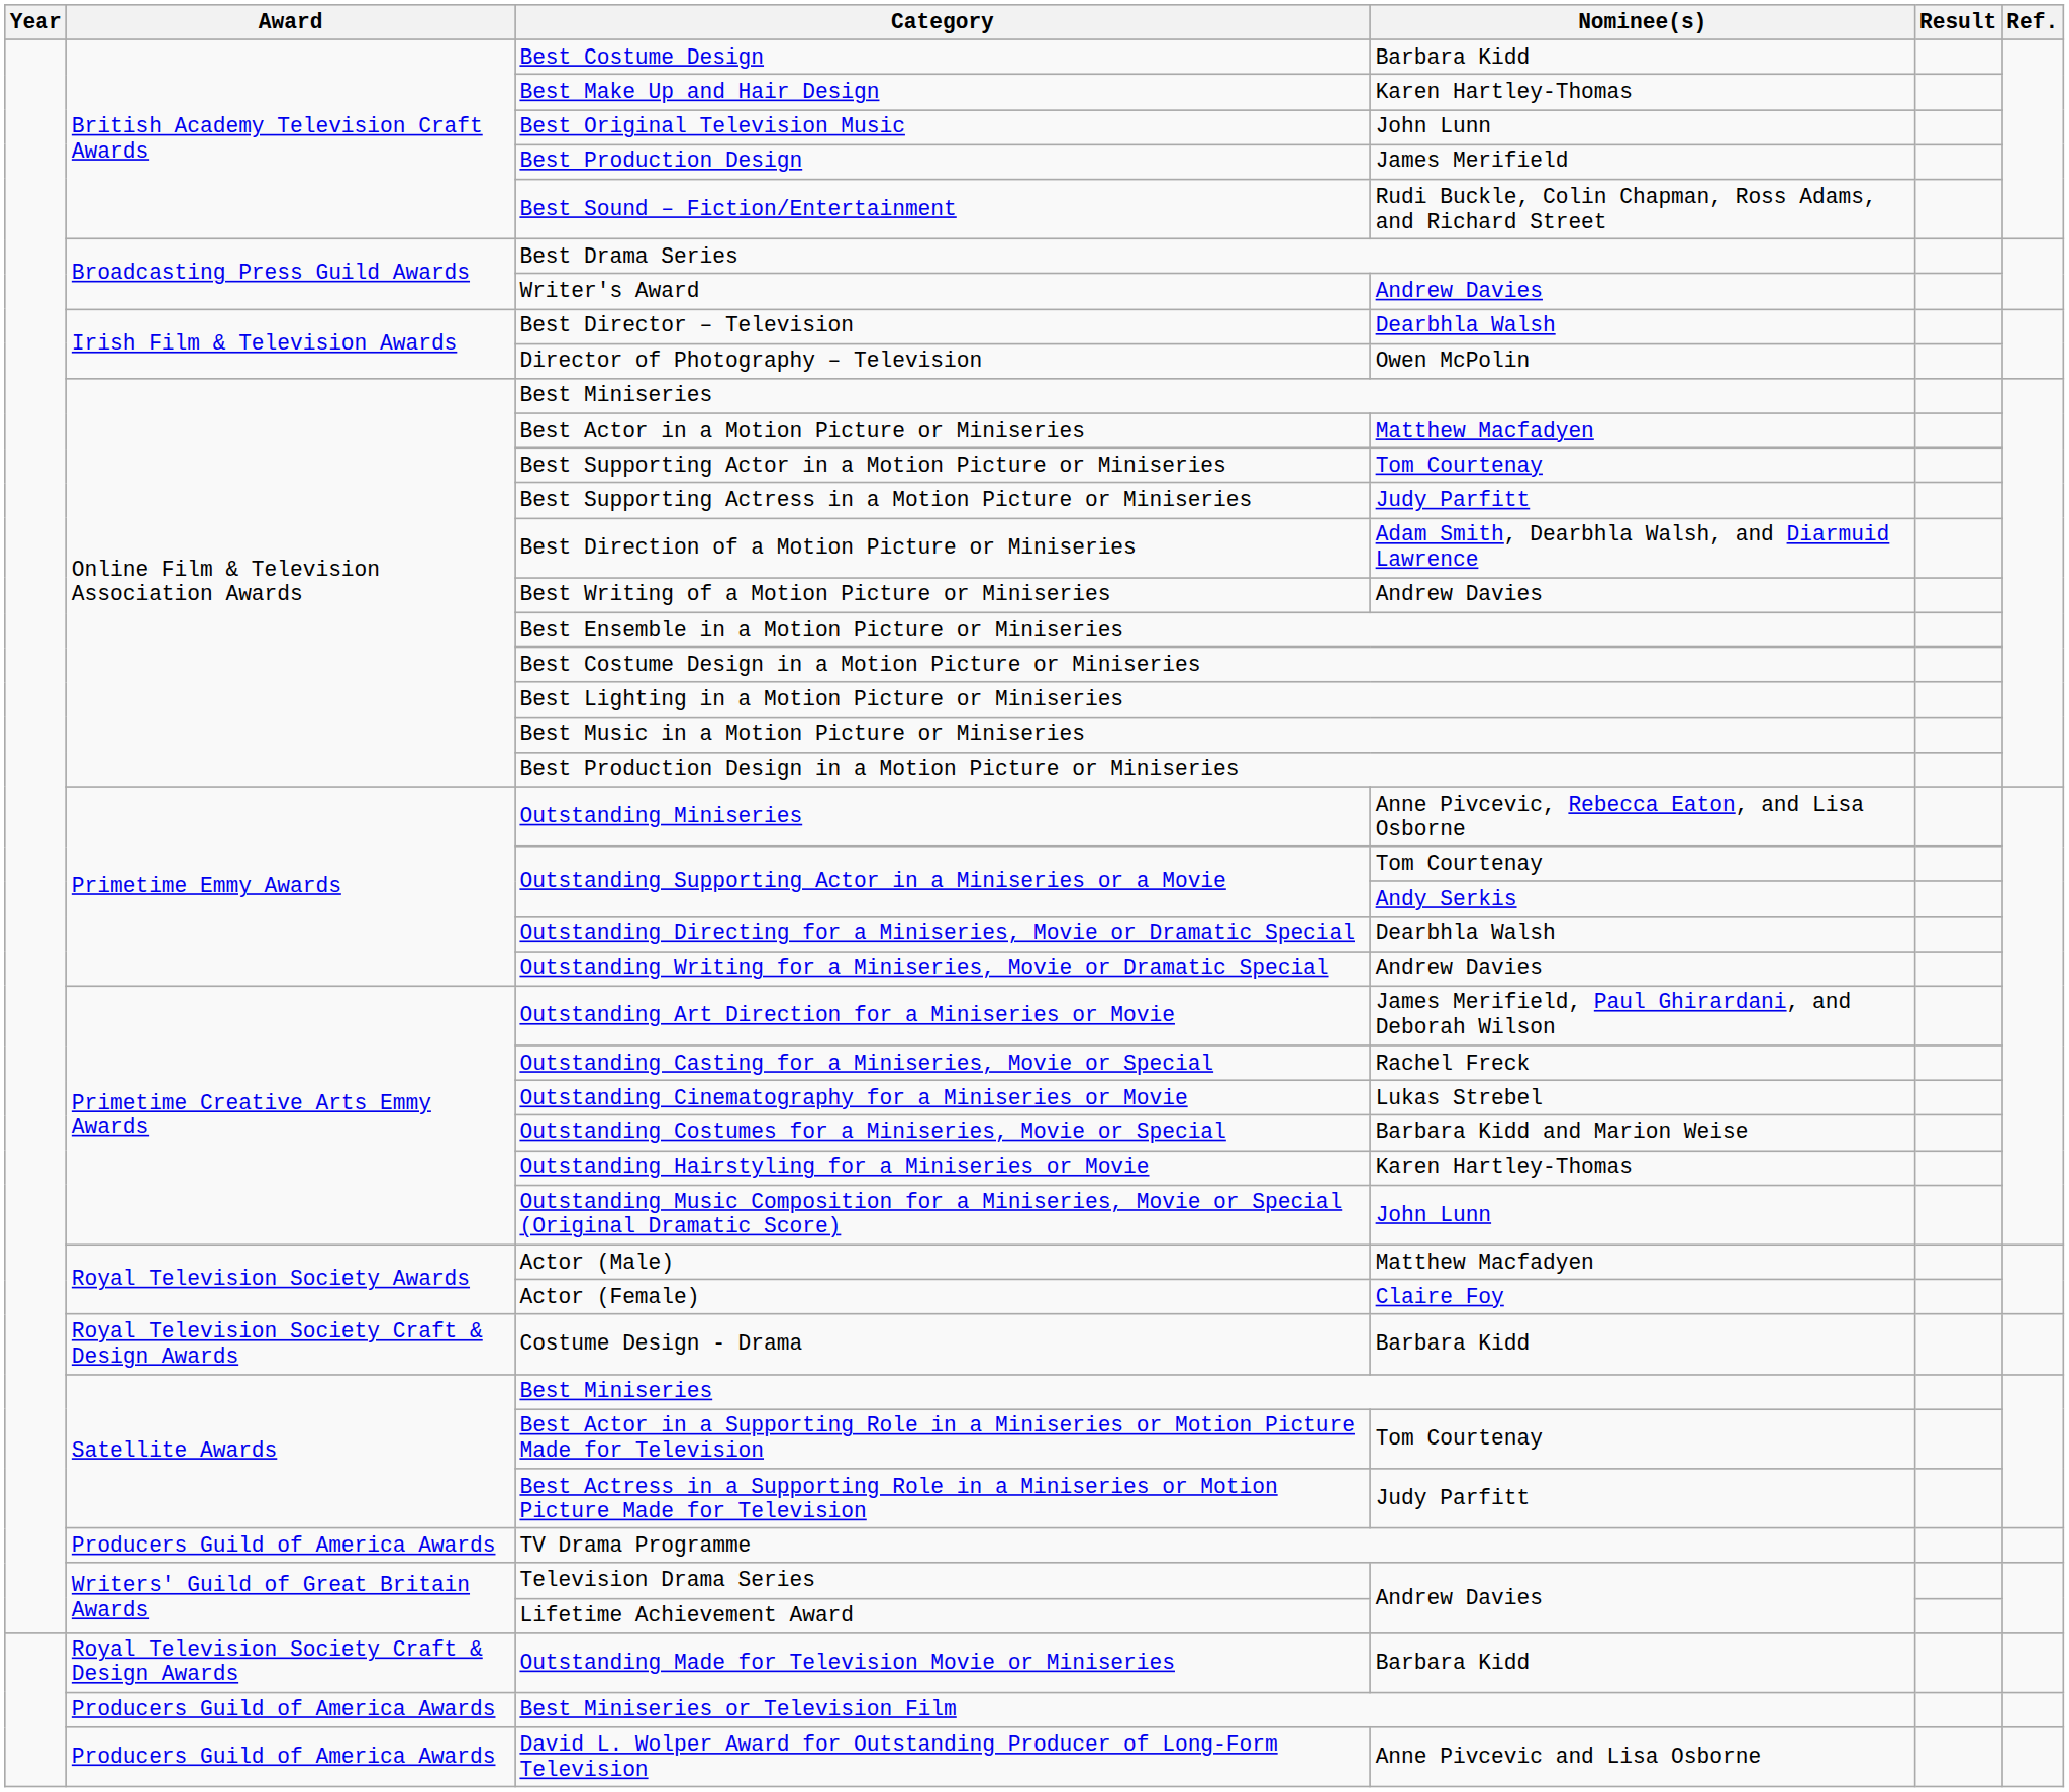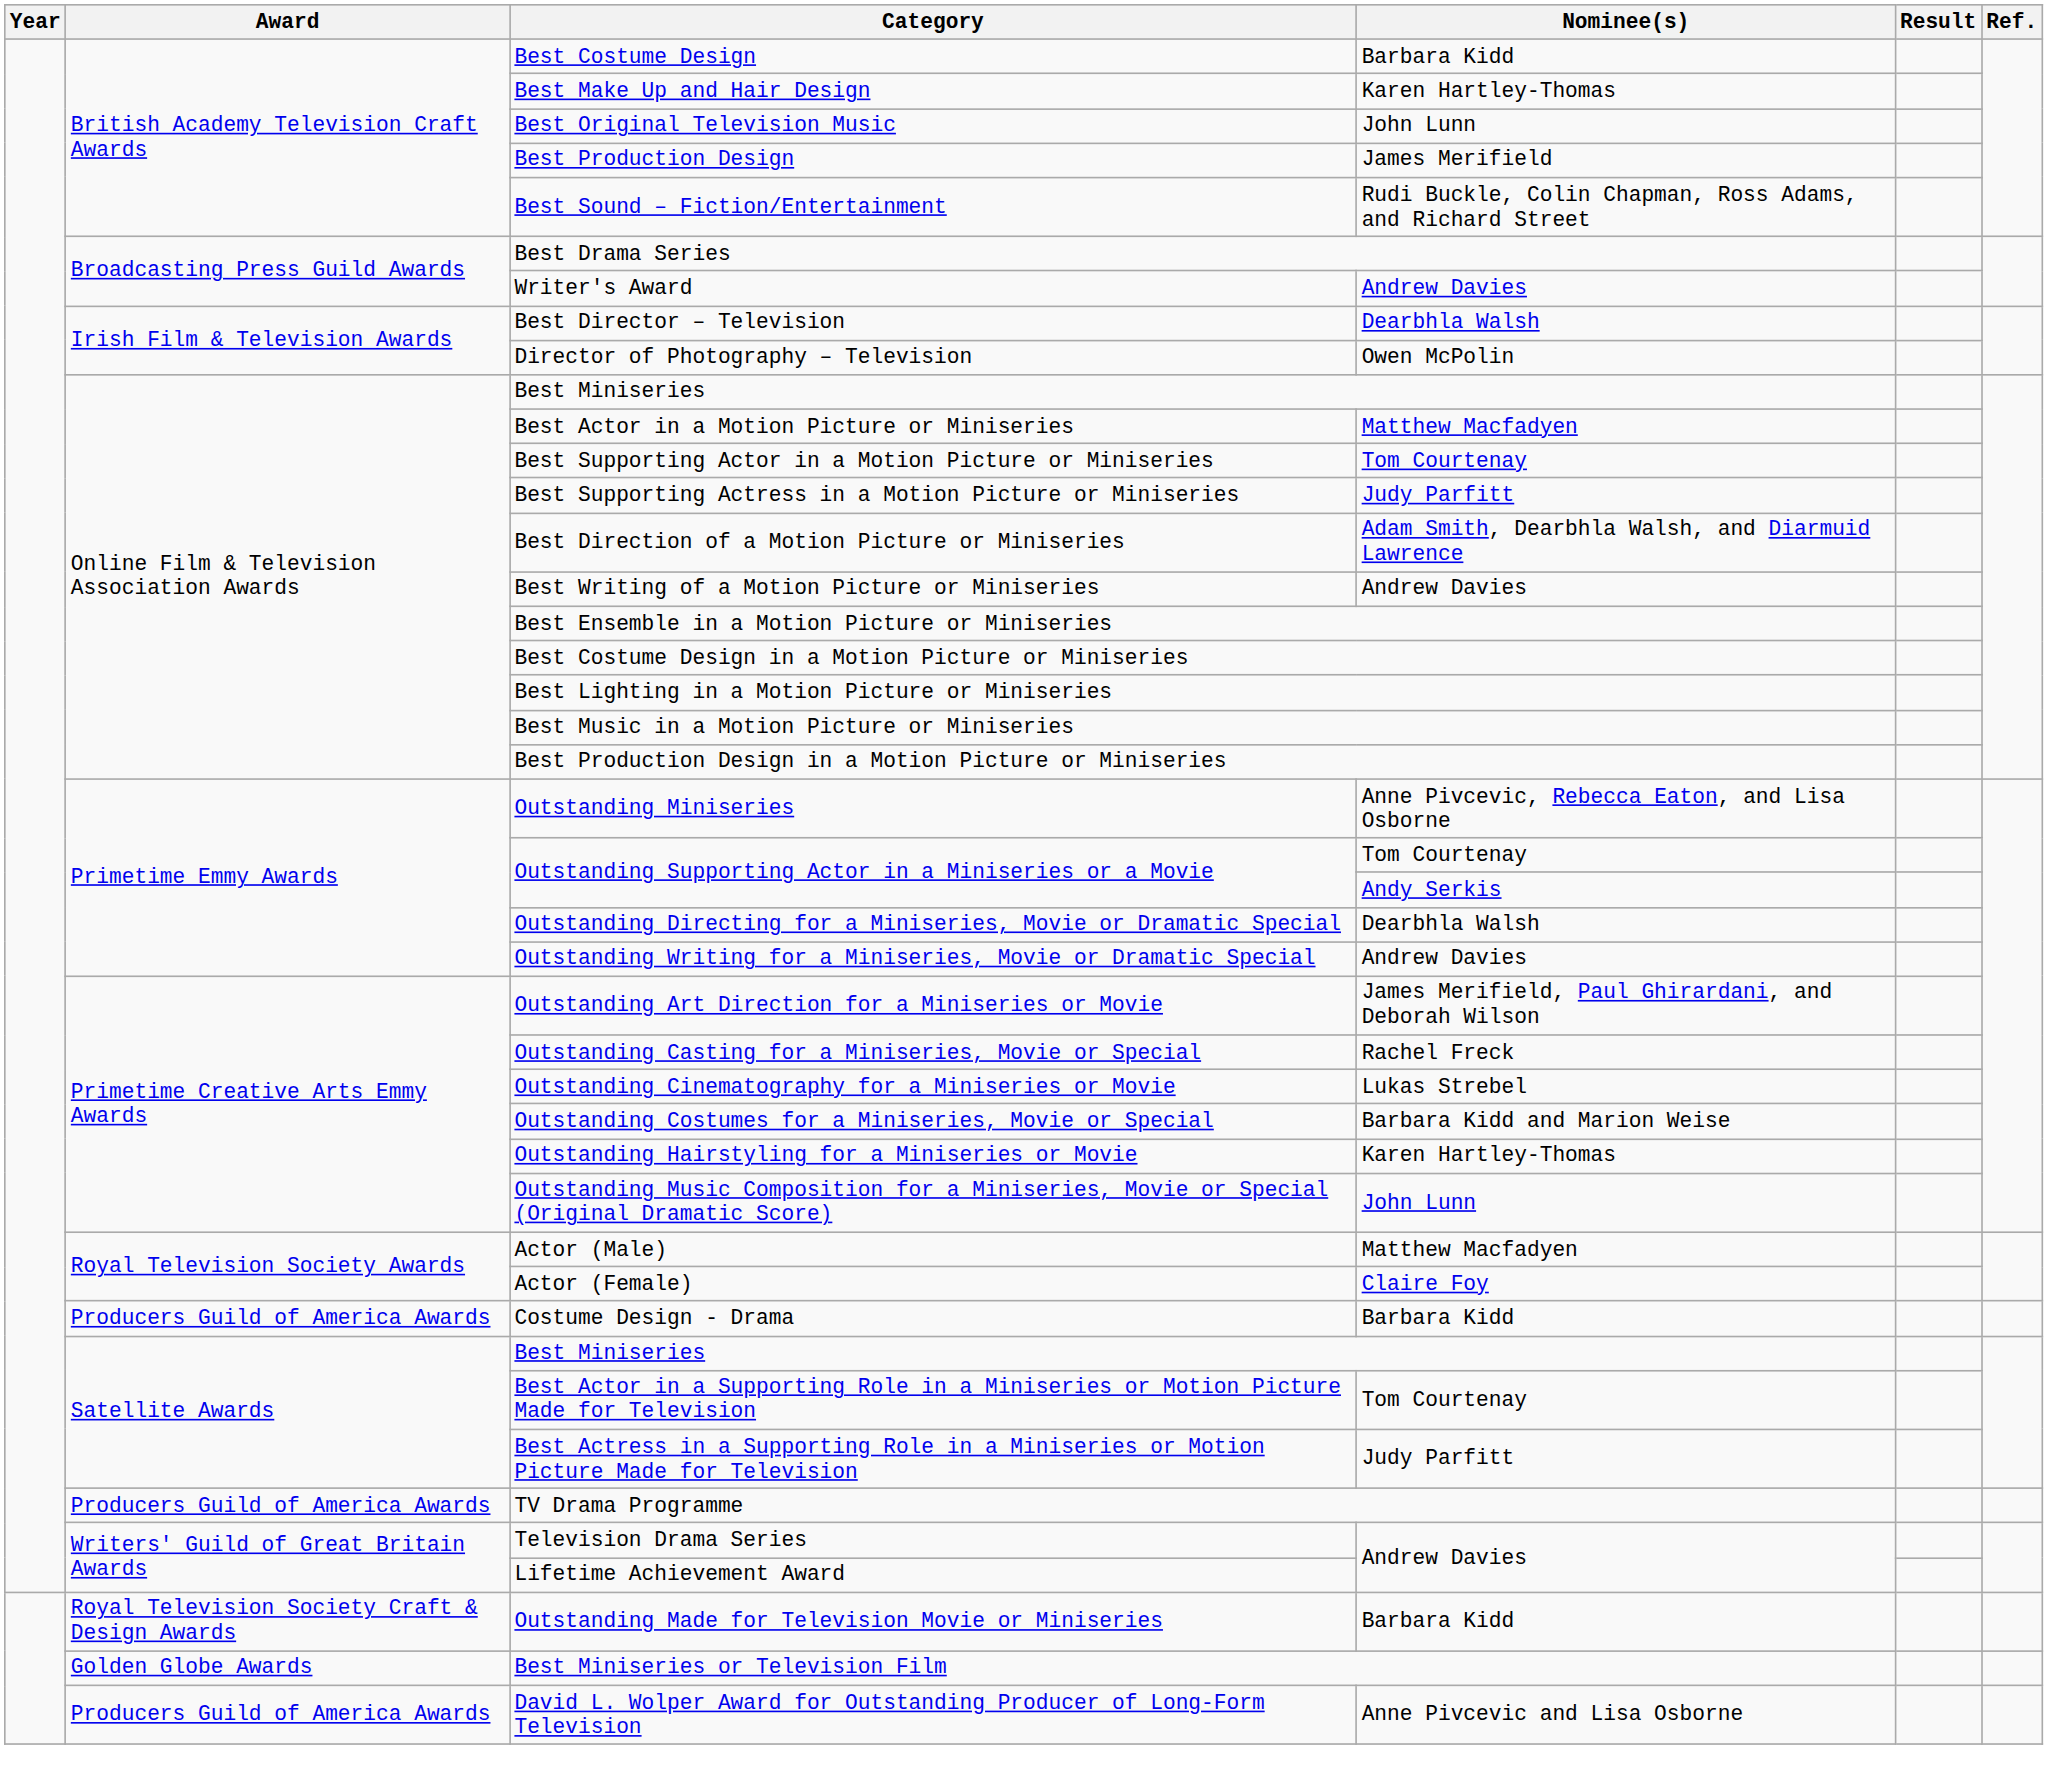Costume Design - Drama | Award: Royal Television Society Craft & Design Awards -> Producers Guild of America Awards
Best Miniseries or Television Film | Award: Producers Guild of America Awards -> Golden Globe Awards
